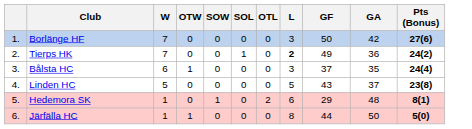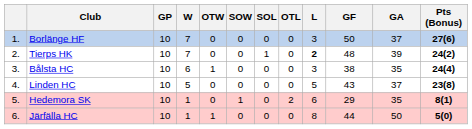+ column: GP | 10 | 10 | 10 | 10 | 10 | 10
Borlänge HF | GA: 42 -> 37
Tierps HK | GF: 49 -> 48
Tierps HK | GA: 36 -> 39
Bålsta HC | GF: 37 -> 38
Hedemora SK | GA: 48 -> 35
